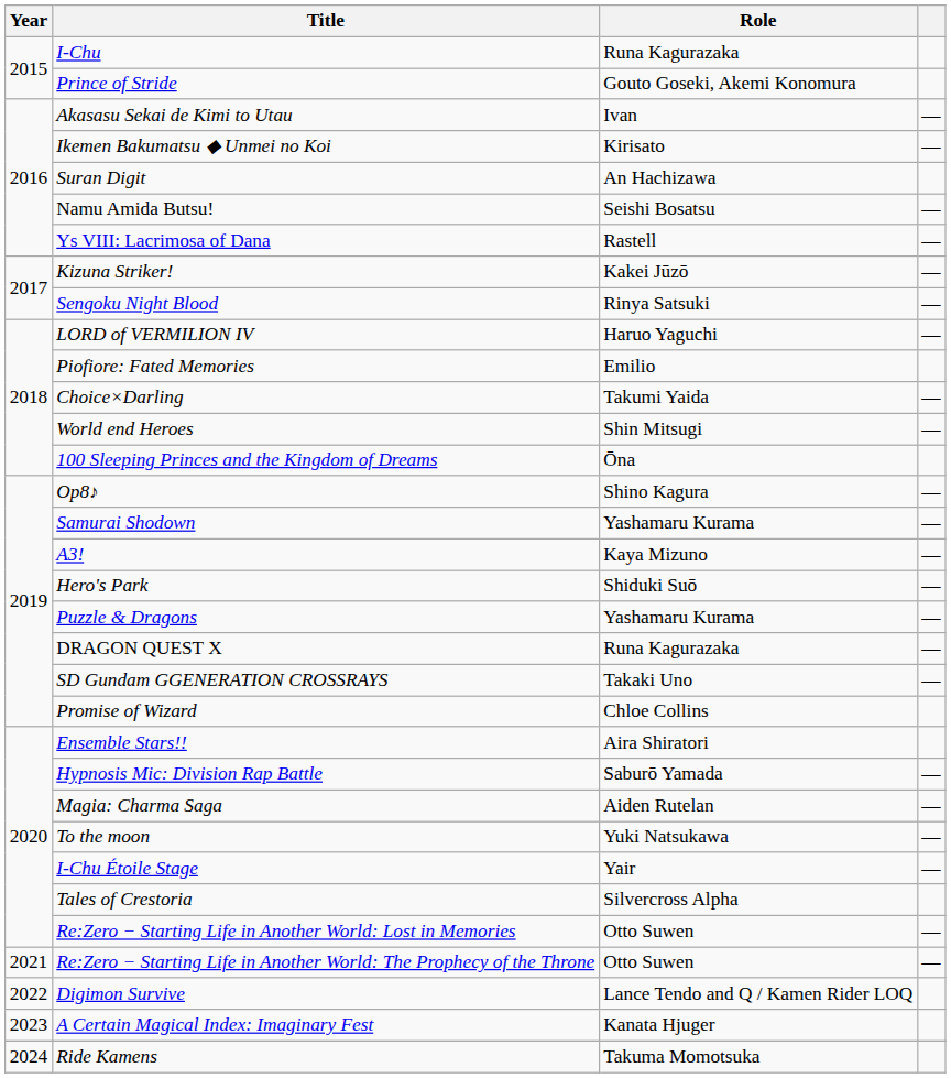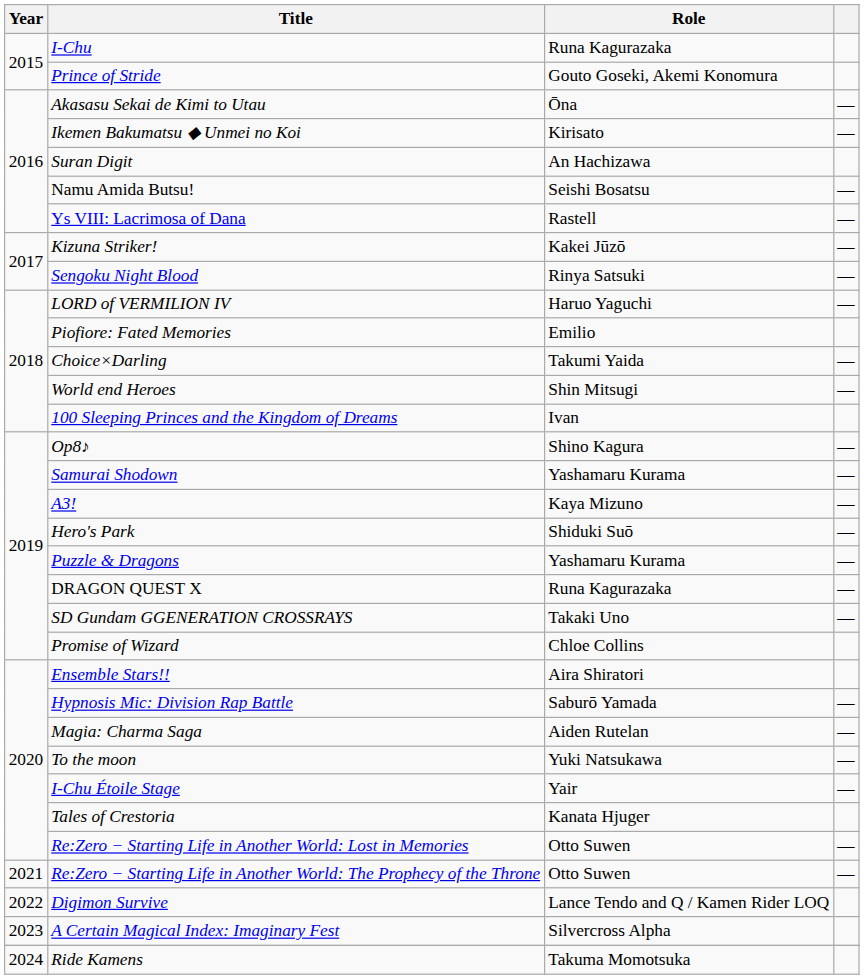Akasasu Sekai de Kimi to Utau | Role: Ivan -> Ōna
100 Sleeping Princes and the Kingdom of Dreams | Role: Ōna -> Ivan
Tales of Crestoria | Role: Silvercross Alpha -> Kanata Hjuger
A Certain Magical Index: Imaginary Fest | Role: Kanata Hjuger -> Silvercross Alpha
